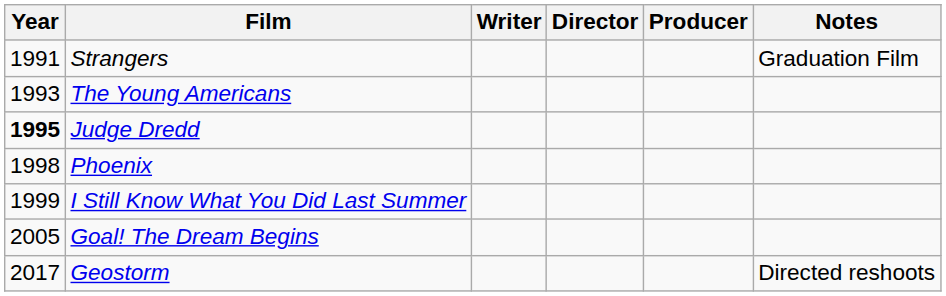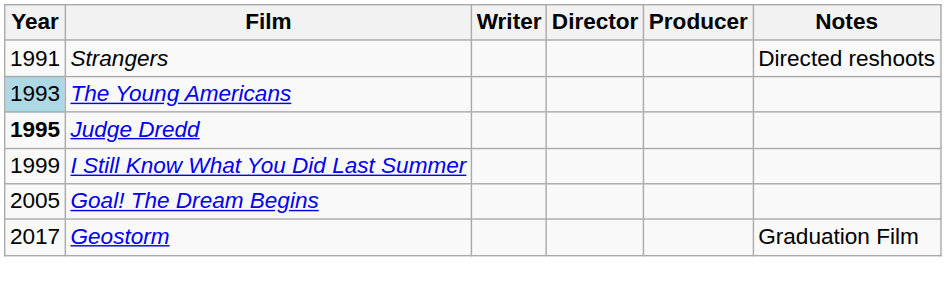Strangers | Notes: Graduation Film -> Directed reshoots
The Young Americans | Year: no background -> lightblue background
- row: 1998 | Phoenix
Geostorm | Notes: Directed reshoots -> Graduation Film
